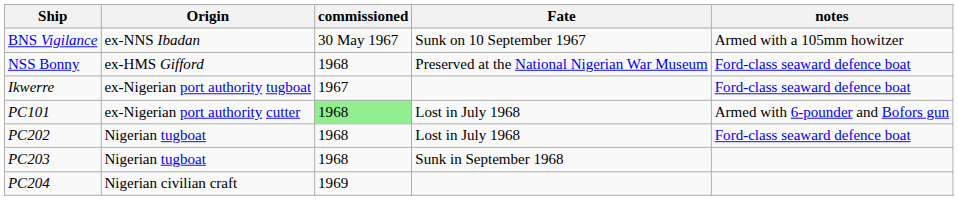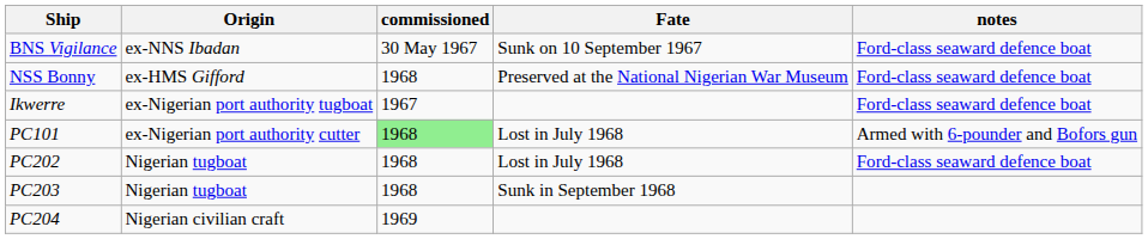BNS Vigilance | notes: Armed with a 105mm howitzer -> Ford-class seaward defence boat
